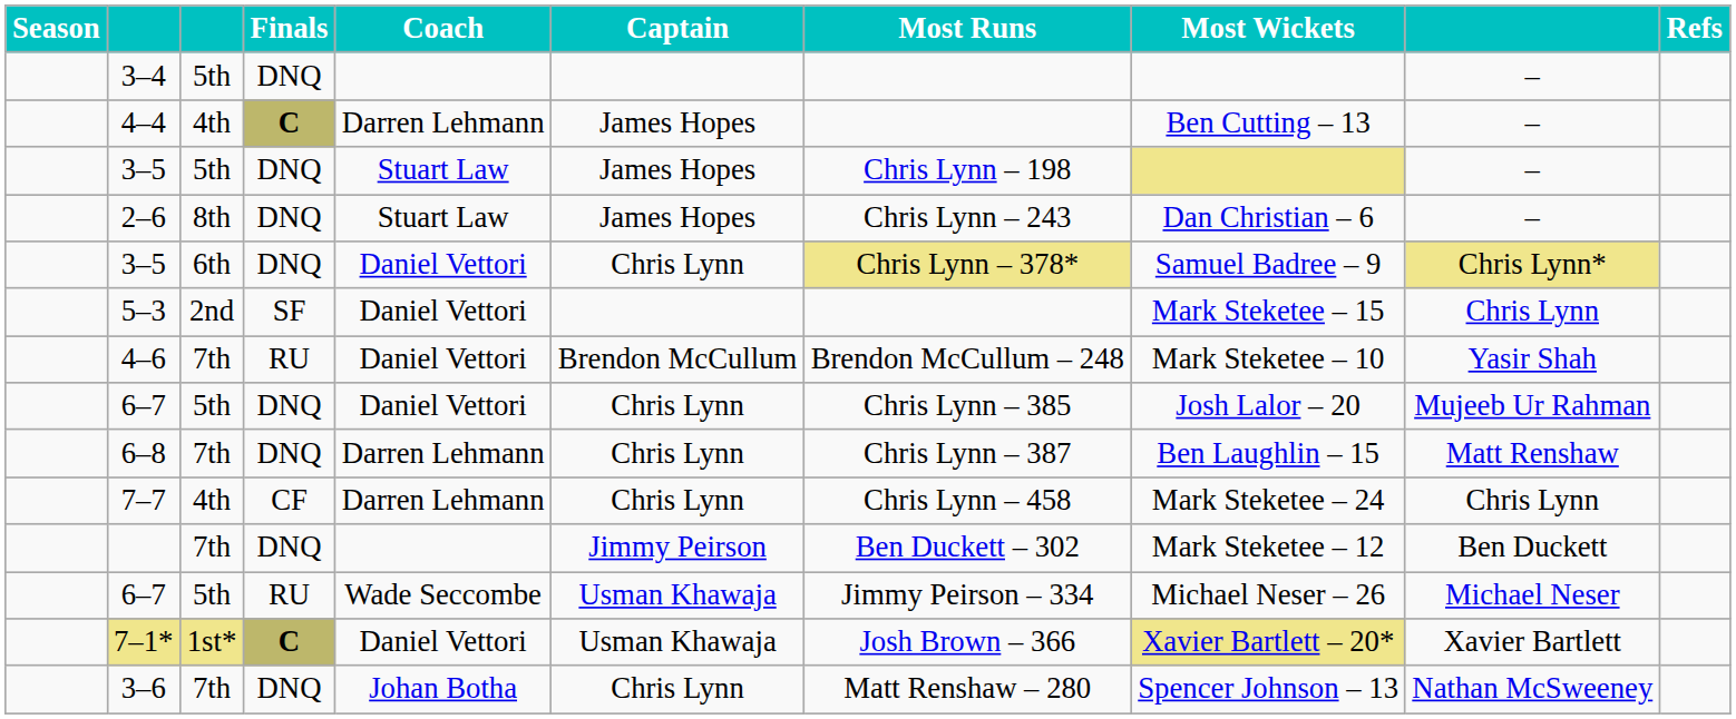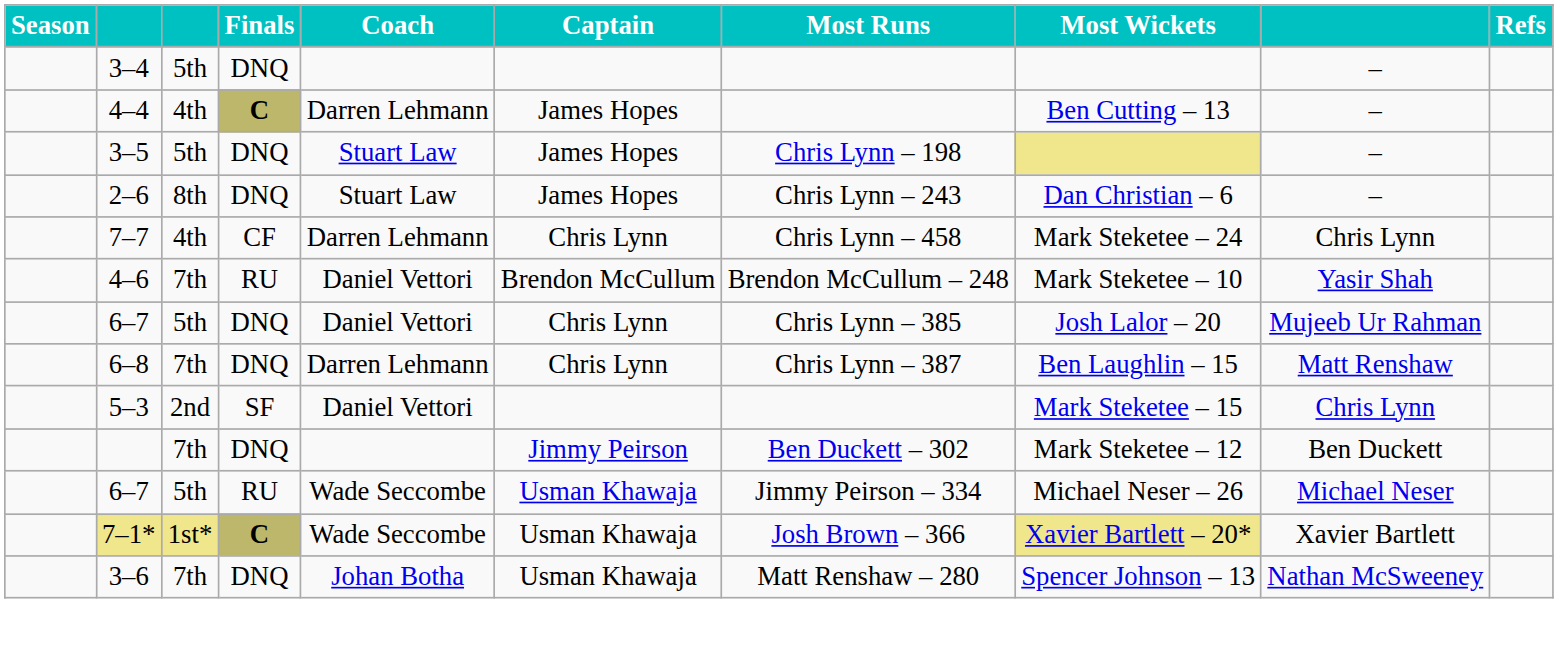- row: 3–5 | 6th | DNQ | Daniel Vettori | Chris Lynn | Chris Lynn – 378* | Samuel Badree – 9 | Chris Lynn*
rows swapped: 5–3 <-> 7–7
7–1* | Coach: Daniel Vettori -> Wade Seccombe
3–6 | Captain: Chris Lynn -> Usman Khawaja
